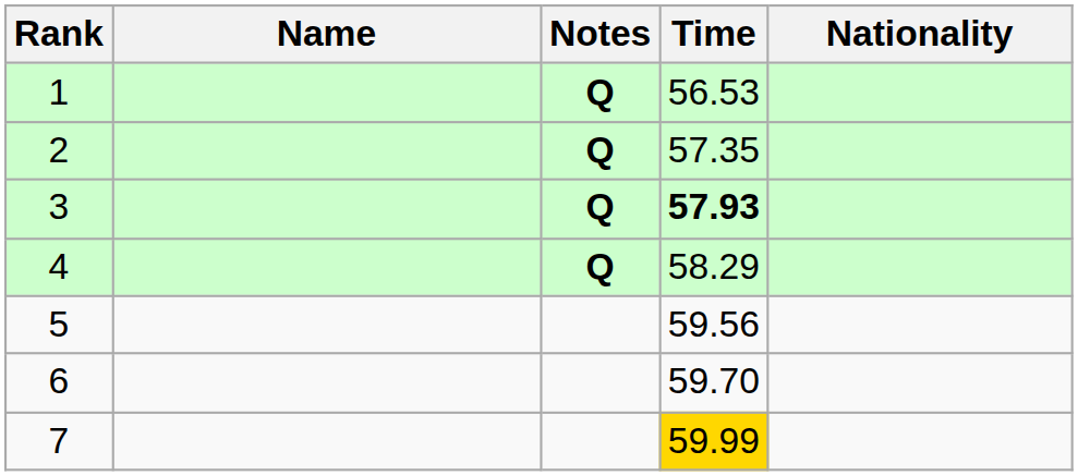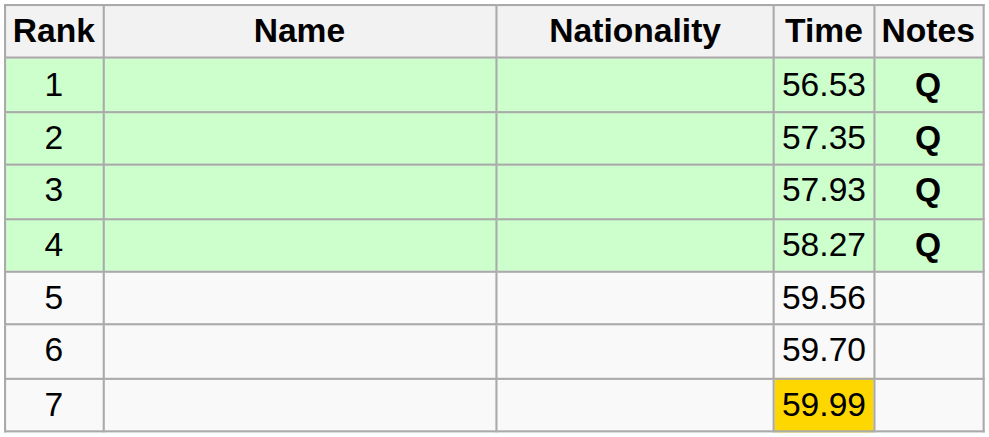columns swapped: Nationality <-> Notes
3 | Time: bold -> normal
4 | Time: 58.29 -> 58.27
